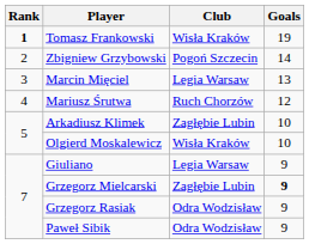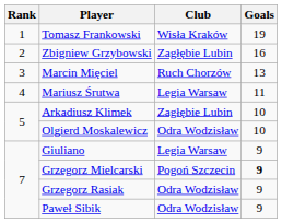Tomasz Frankowski | Rank: bold -> normal
Zbigniew Grzybowski | Club: Pogoń Szczecin -> Zagłębie Lubin
Zbigniew Grzybowski | Goals: 14 -> 16
Marcin Mięciel | Club: Legia Warsaw -> Ruch Chorzów
Mariusz Śrutwa | Club: Ruch Chorzów -> Legia Warsaw
Mariusz Śrutwa | Goals: 12 -> 11
Olgierd Moskalewicz | Club: Wisła Kraków -> Odra Wodzisław
Grzegorz Mielcarski | Club: Zagłębie Lubin -> Pogoń Szczecin
